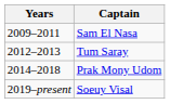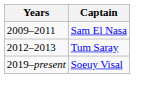- row: 2014–2018 | Prak Mony Udom
